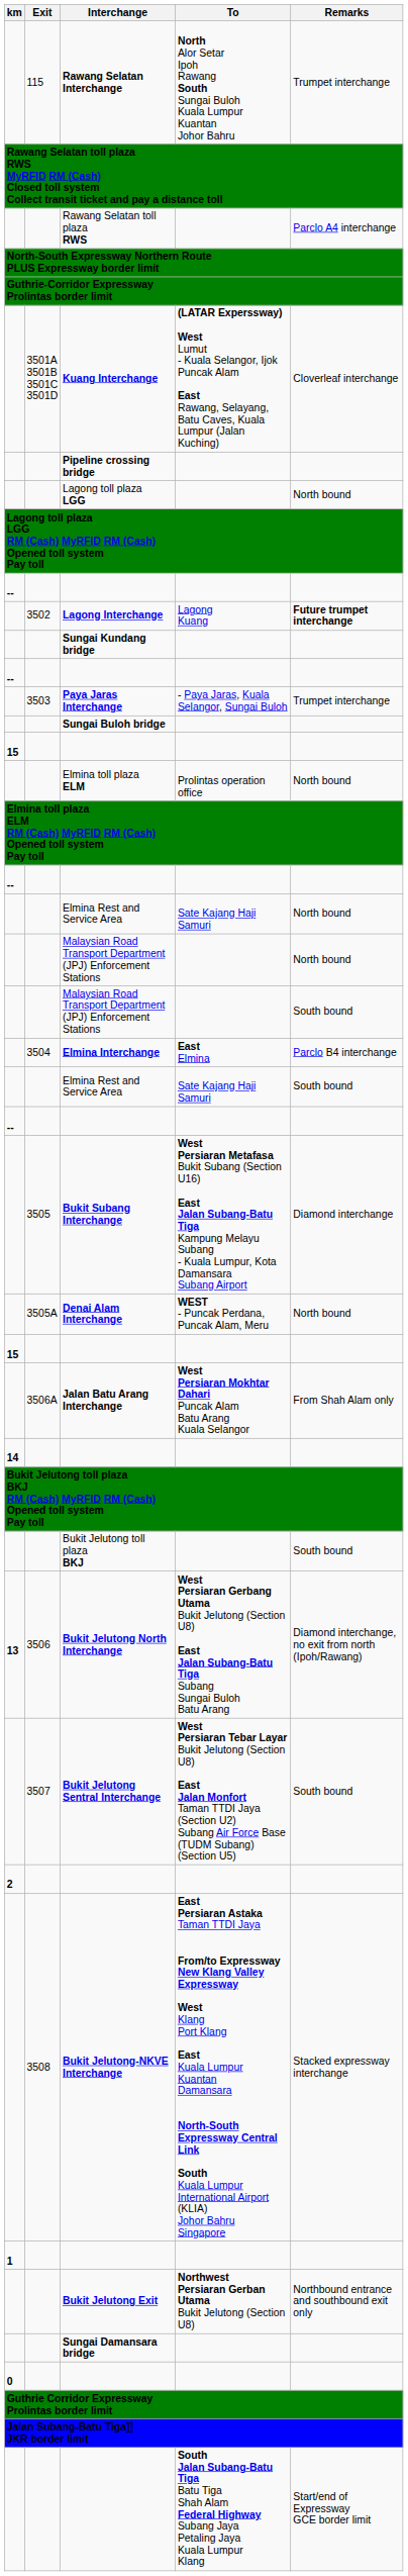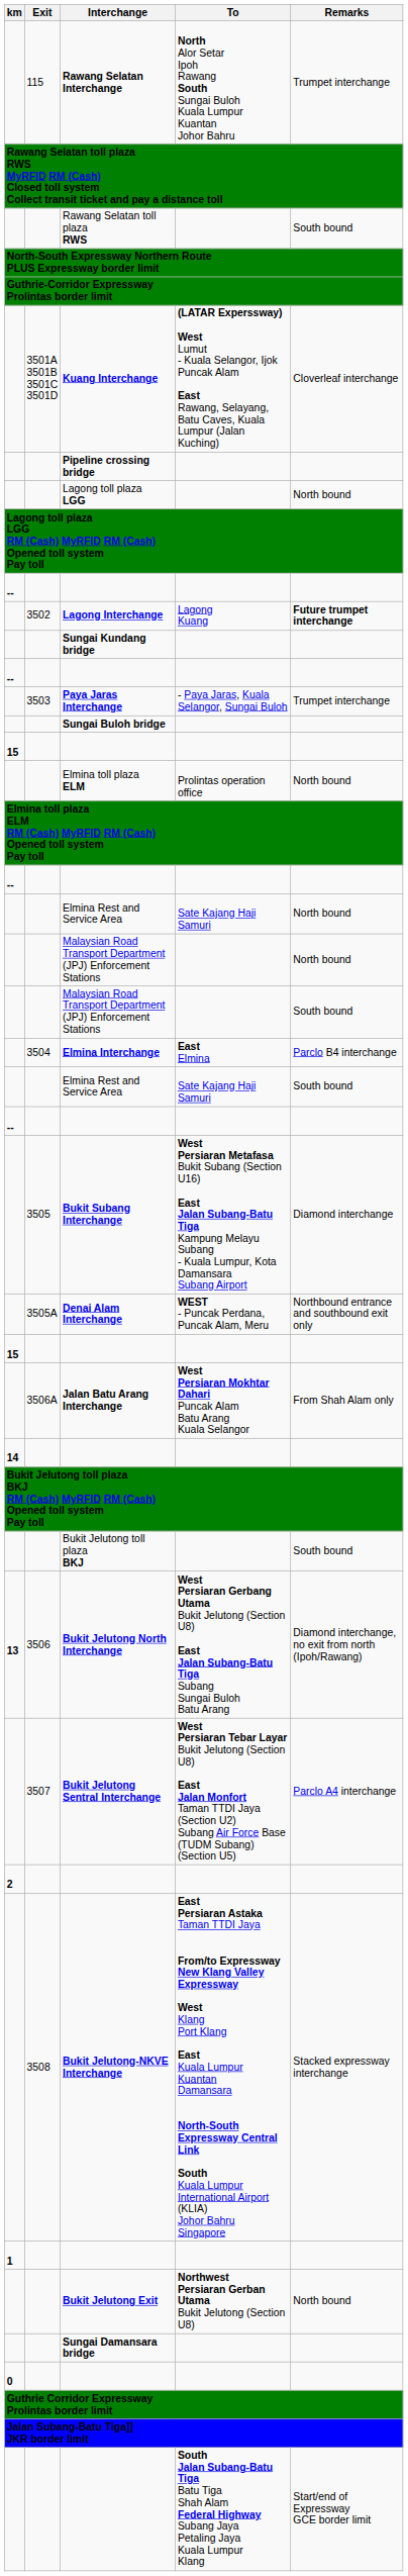Rawang Selatan toll plaza RWS | Remarks: Parclo A4 interchange -> South bound
Denai Alam Interchange | Remarks: North bound -> Northbound entrance and southbound exit only
Bukit Jelutong Sentral Interchange | Remarks: South bound -> Parclo A4 interchange
Bukit Jelutong Exit | Remarks: Northbound entrance and southbound exit only -> North bound
